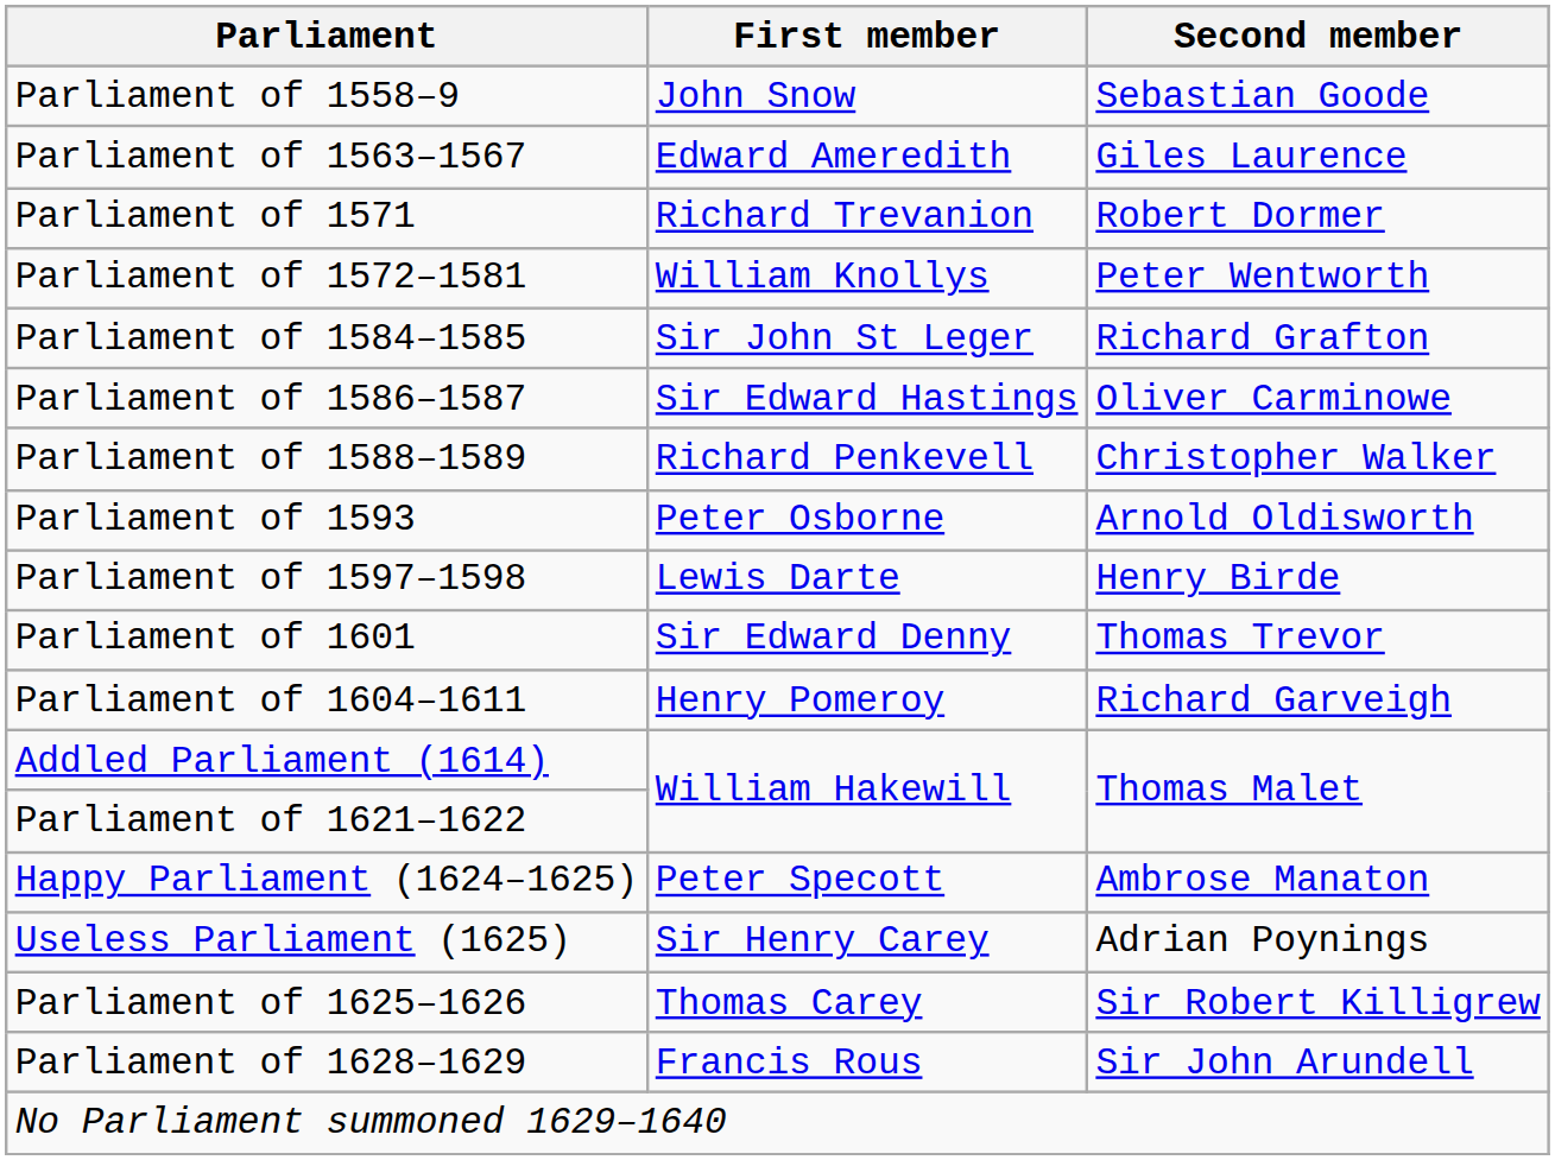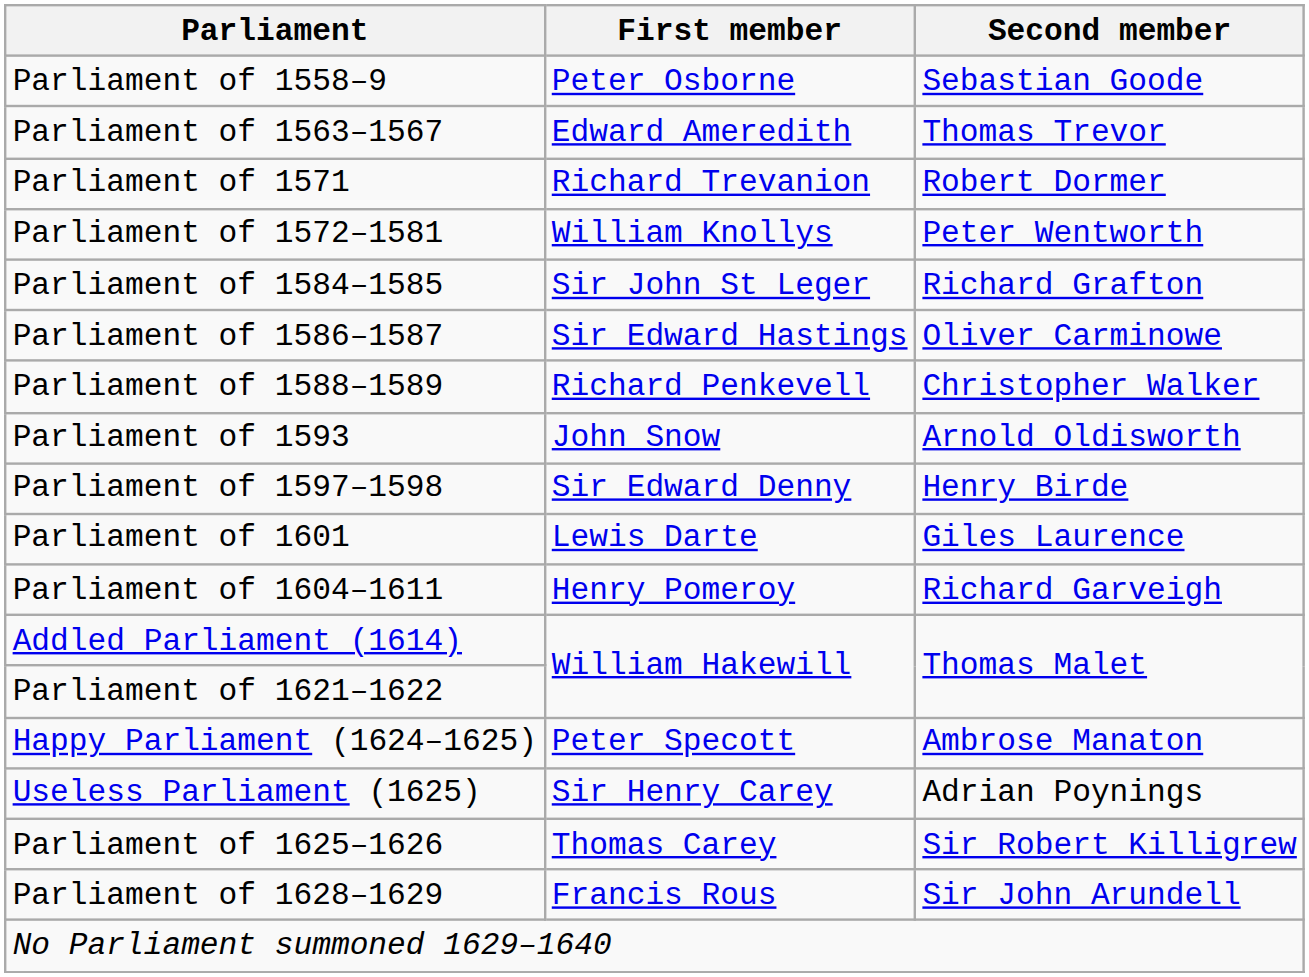Parliament of 1558–9 | First member: John Snow -> Peter Osborne
Parliament of 1563–1567 | Second member: Giles Laurence -> Thomas Trevor
Parliament of 1593 | First member: Peter Osborne -> John Snow
Parliament of 1597–1598 | First member: Lewis Darte -> Sir Edward Denny
Parliament of 1601 | First member: Sir Edward Denny -> Lewis Darte
Parliament of 1601 | Second member: Thomas Trevor -> Giles Laurence
